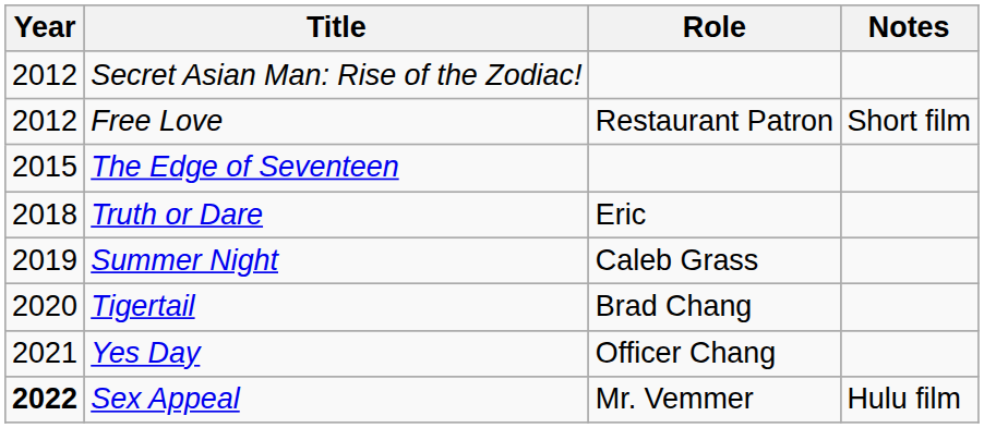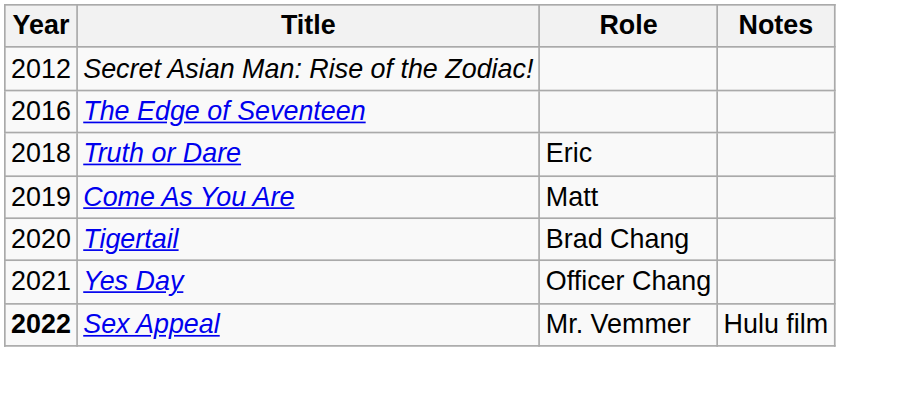- row: 2012 | Free Love | Restaurant Patron | Short film
The Edge of Seventeen | Year: 2015 -> 2016
+ row: 2019 | Come As You Are | Matt
- row: 2019 | Summer Night | Caleb Grass
